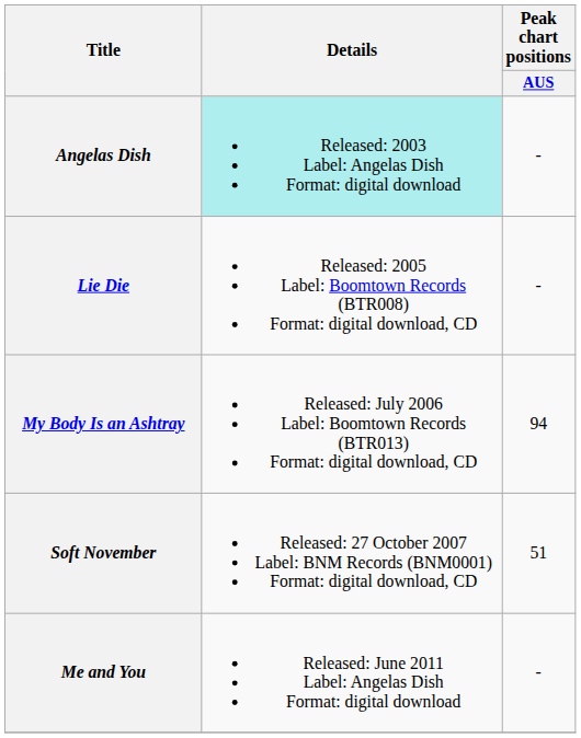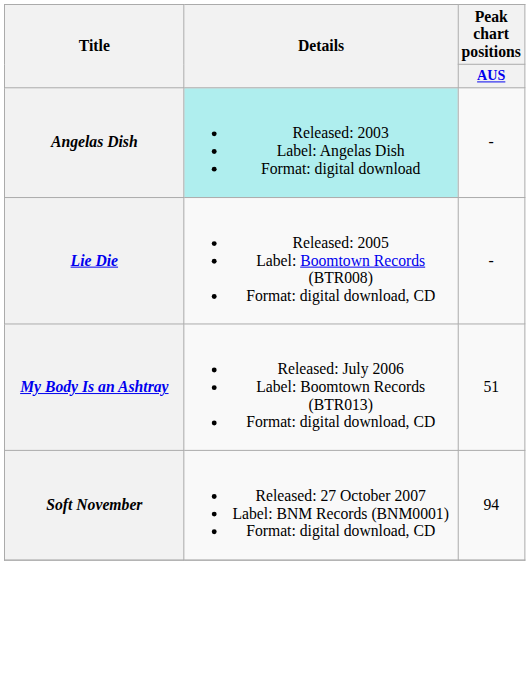My Body Is an Ashtray | Peak chart positions / AUS: 94 -> 51
Soft November | Peak chart positions / AUS: 51 -> 94
- row: Me and You | Released: June 2011 Label: Angelas Dish Format: digital download | -
